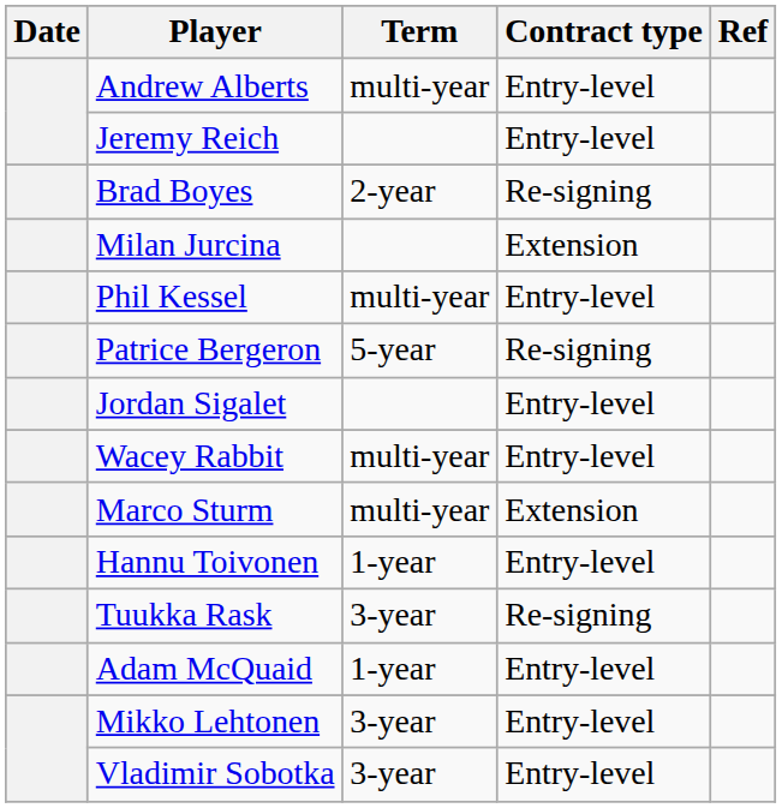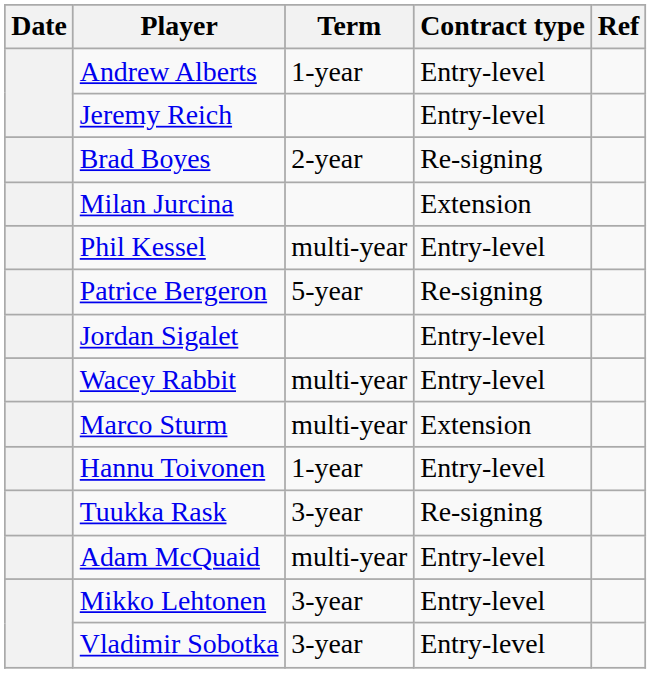Andrew Alberts | Term: multi-year -> 1-year
Adam McQuaid | Term: 1-year -> multi-year
